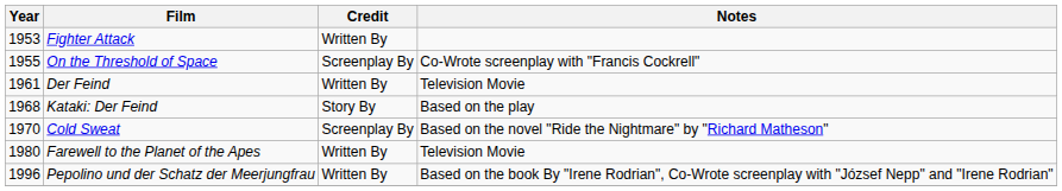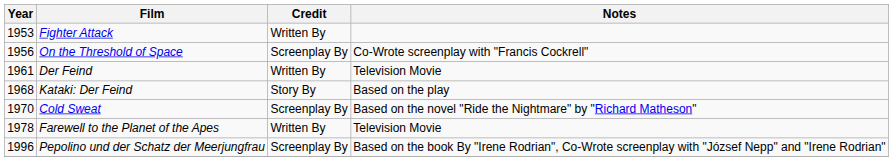On the Threshold of Space | Year: 1955 -> 1956
Farewell to the Planet of the Apes | Year: 1980 -> 1978
Pepolino und der Schatz der Meerjungfrau | Credit: Written By -> Screenplay By
